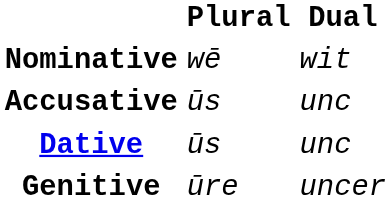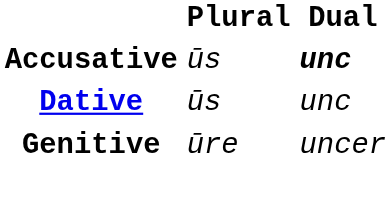- row: Nominative | wē | wit
Accusative | Dual: normal -> bold
